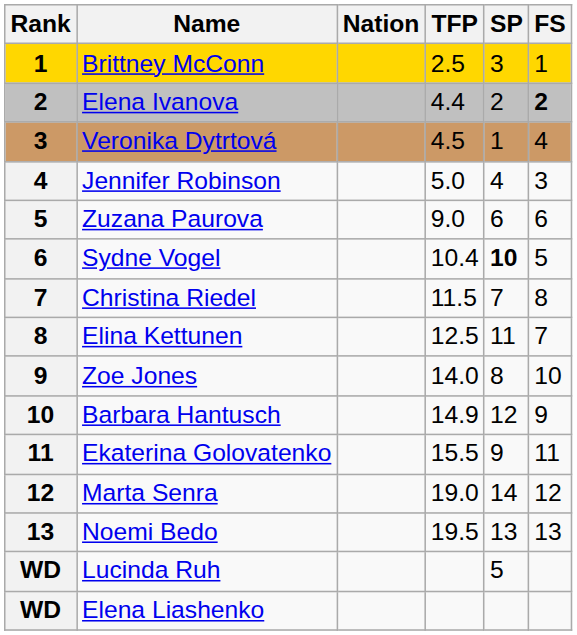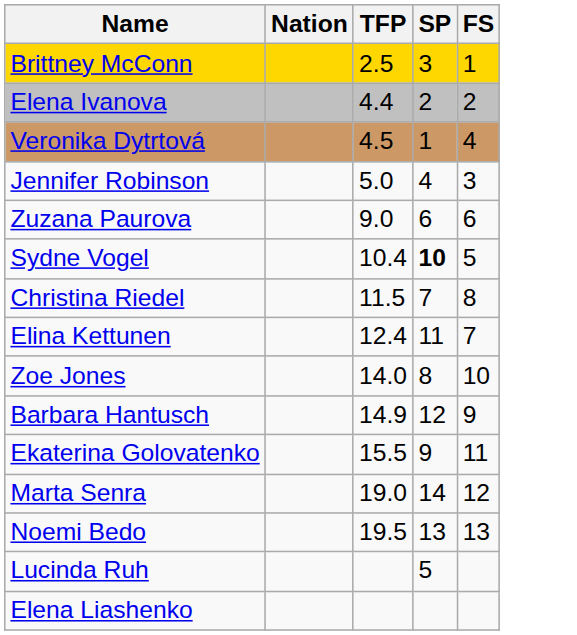- column: Rank | 1 | 2 | 3 | 4 | 5 | 6 | 7 | 8 | 9 | 10 | 11 | 12 | 13 | WD | WD
Elena Ivanova | FS: bold -> normal
Elina Kettunen | TFP: 12.5 -> 12.4
